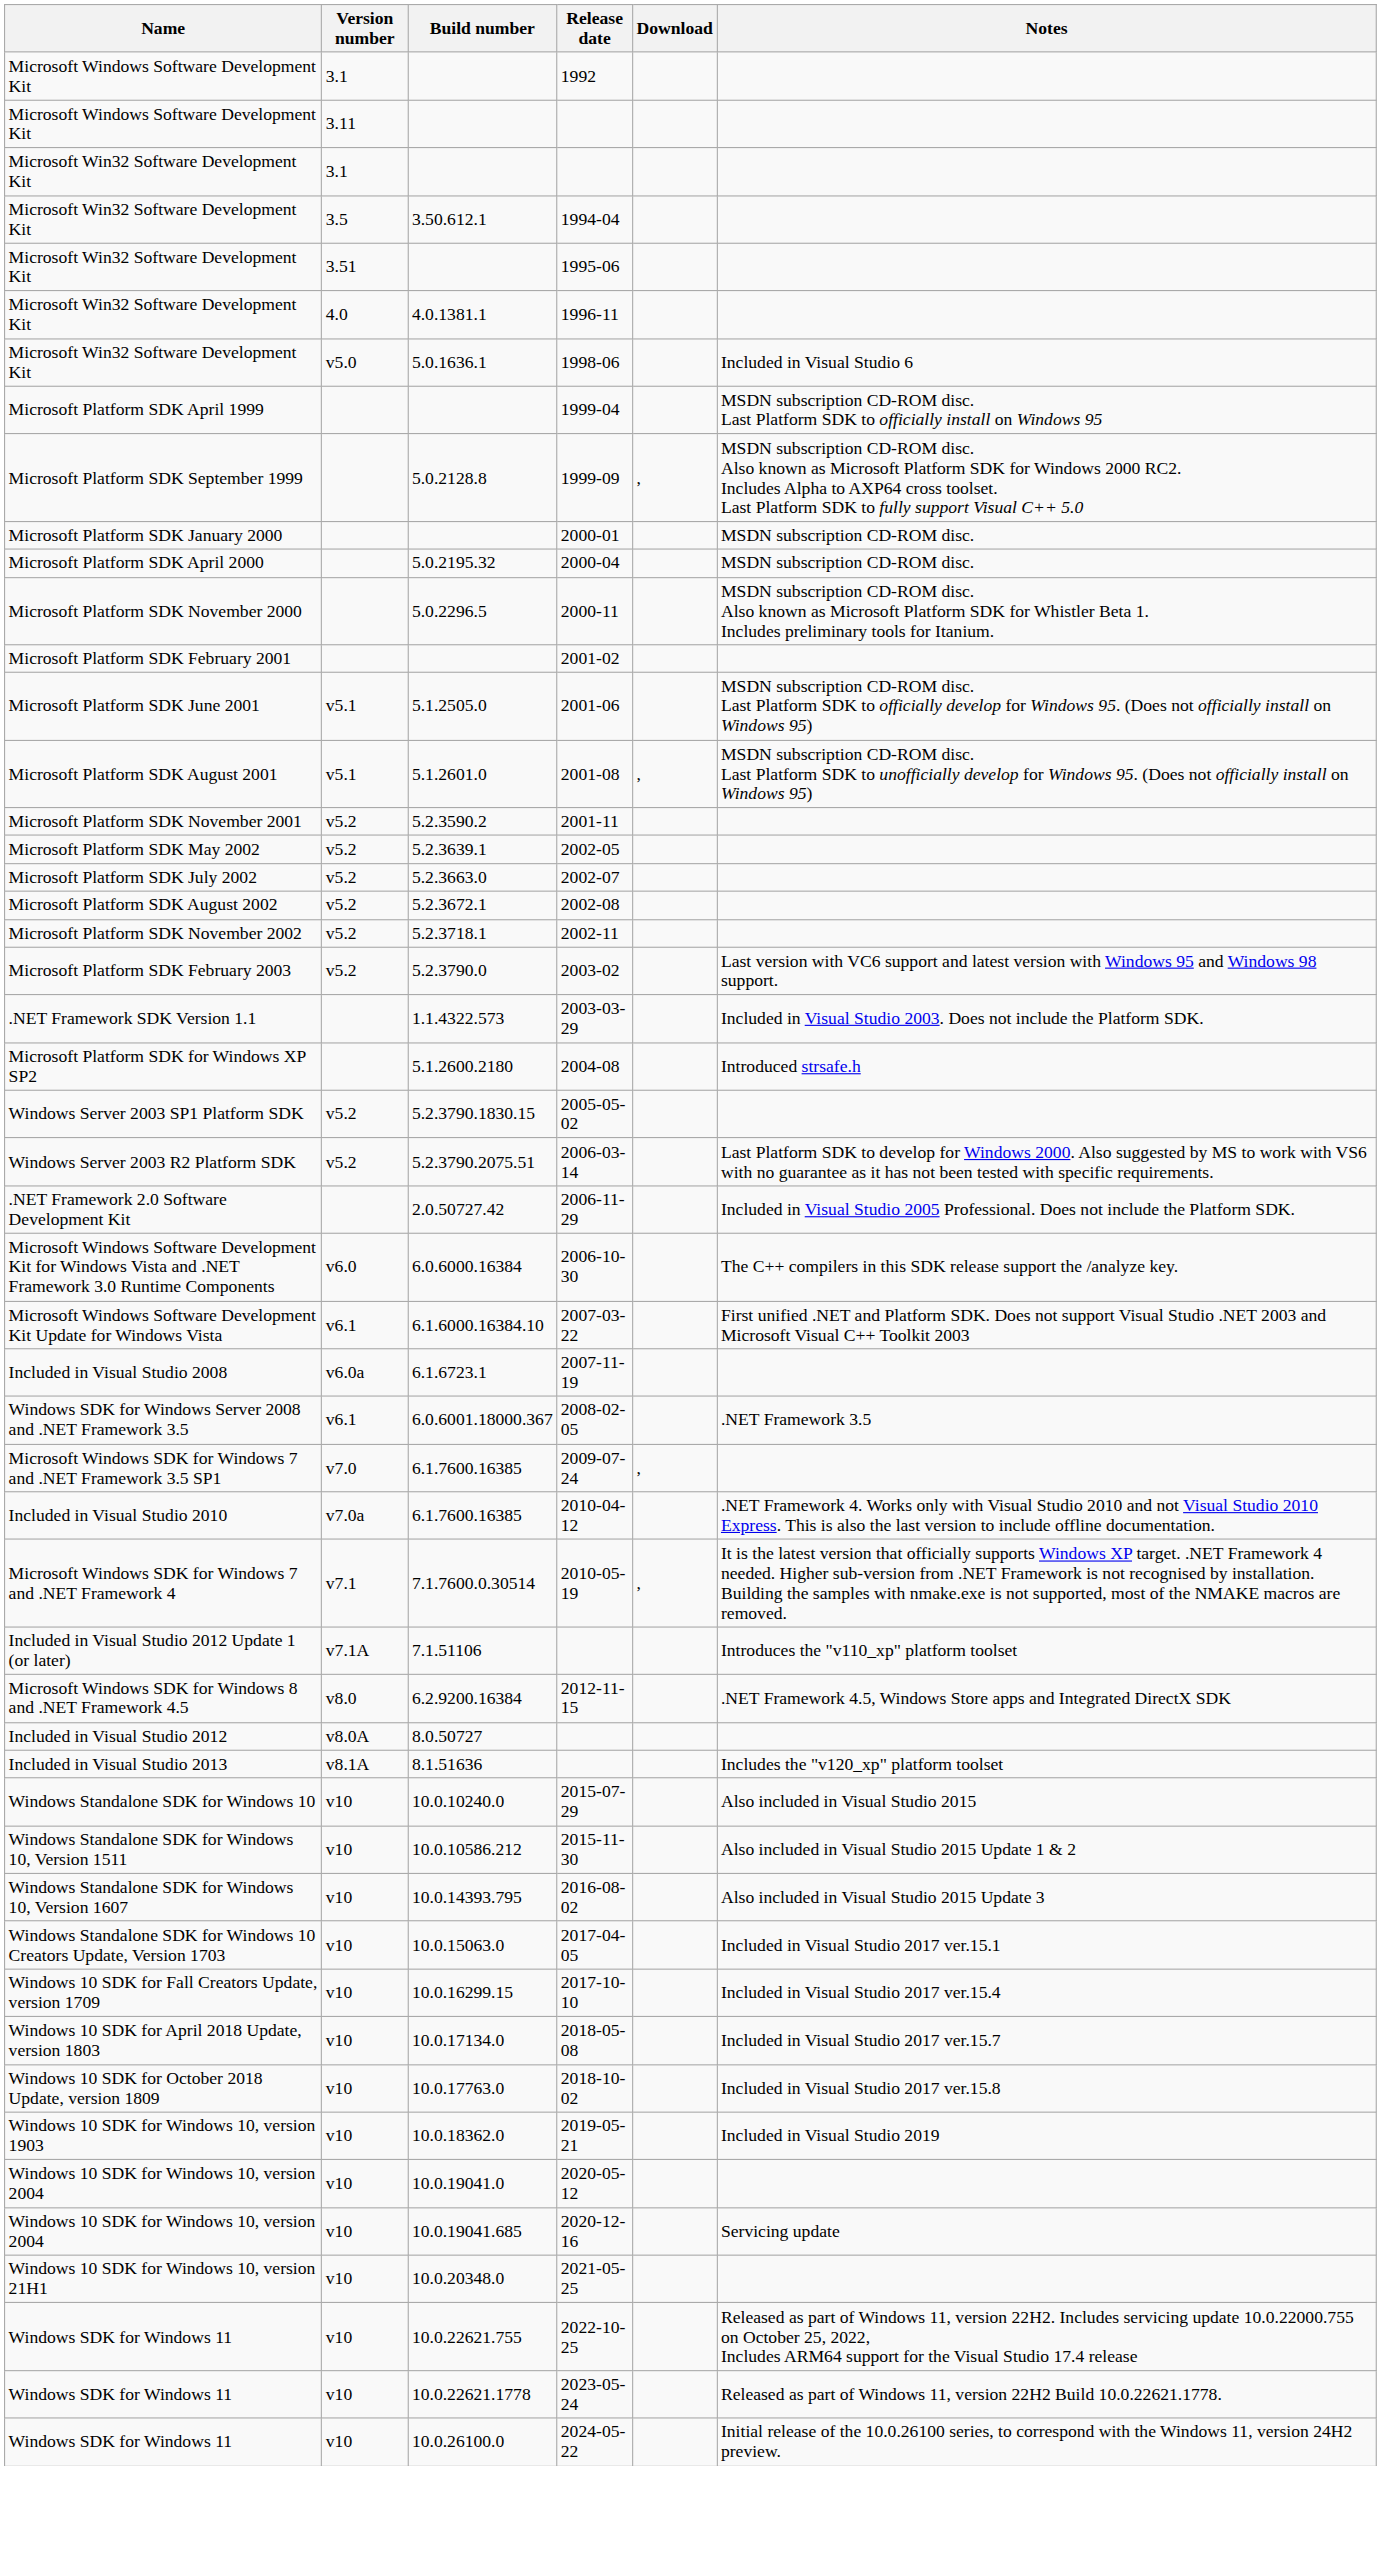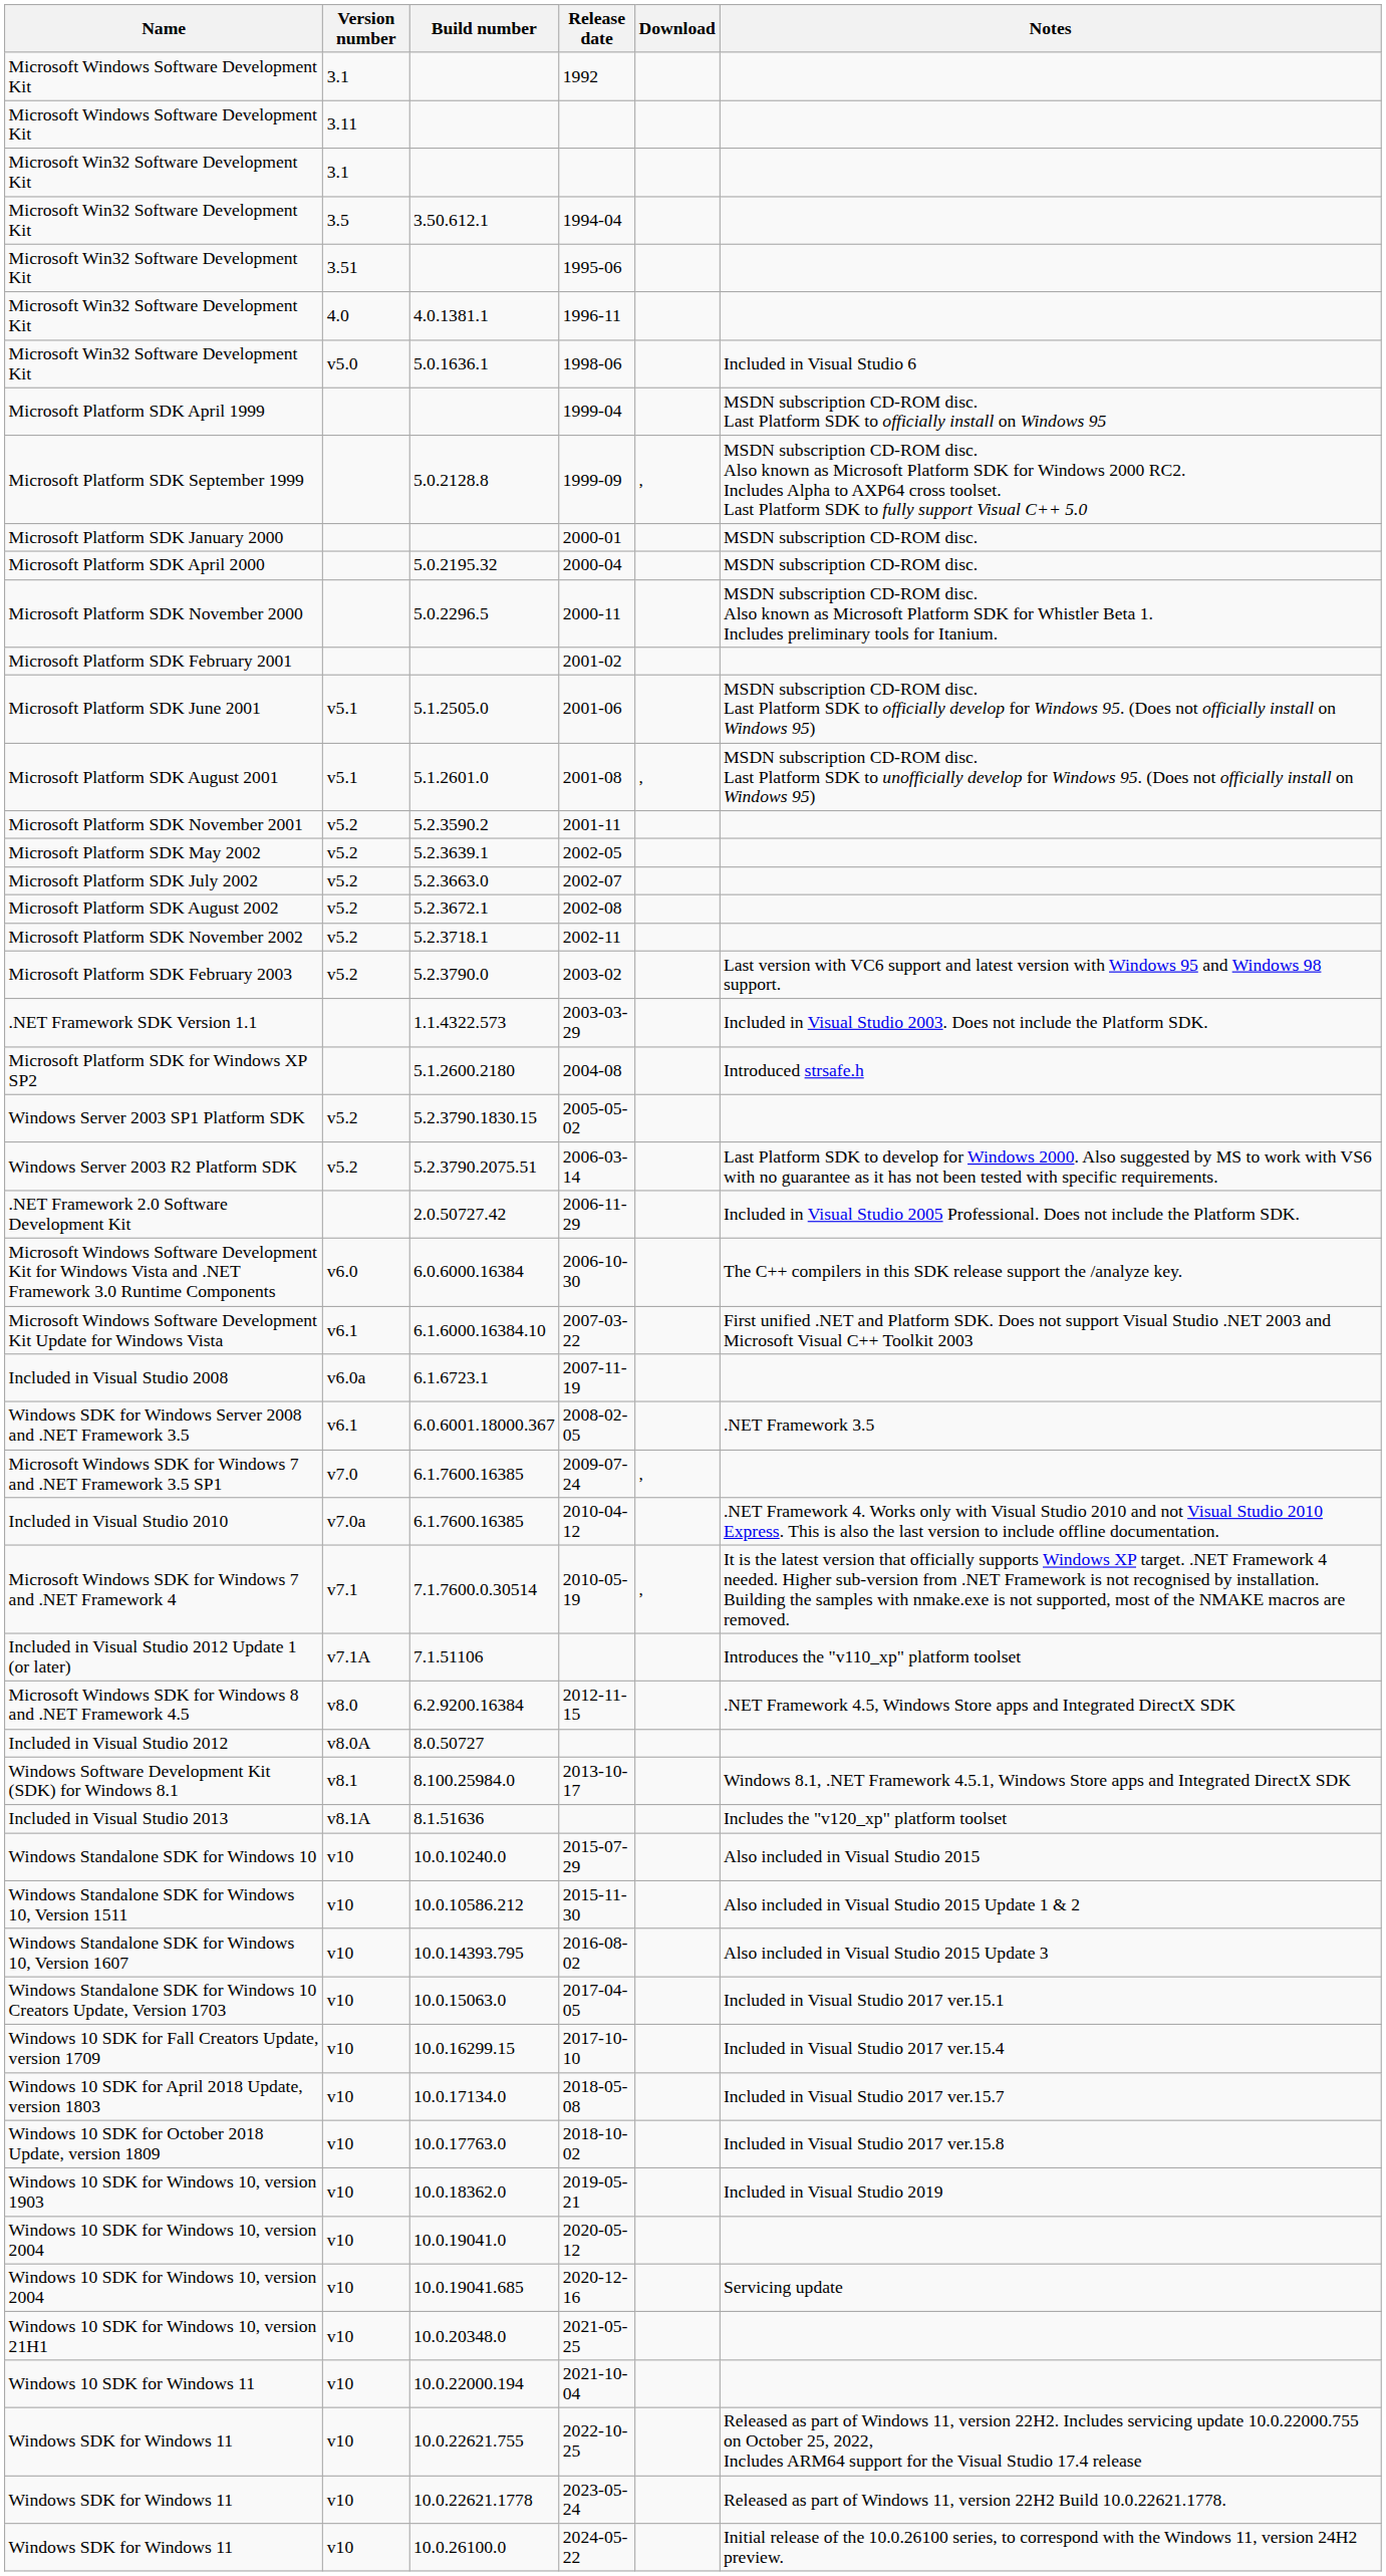+ row: Windows Software Development Kit (SDK) for Windows 8.1 | v8.1 | 8.100.25984.0 | 2013-10-17 | Windows 8.1, .NET Framework 4.5.1, Windows Store apps and Integrated DirectX SDK
+ row: Windows 10 SDK for Windows 11 | v10 | 10.0.22000.194 | 2021-10-04
